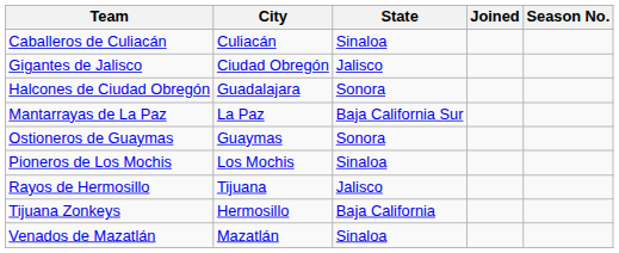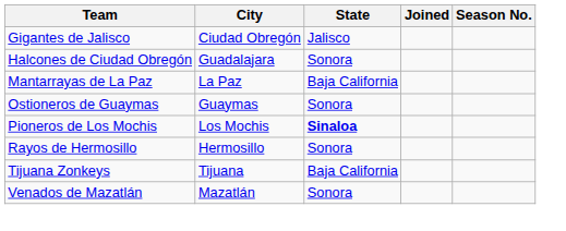- row: Caballeros de Culiacán | Culiacán | Sinaloa
Mantarrayas de La Paz | State: Baja California Sur -> Baja California
Pioneros de Los Mochis | State: normal -> bold
Rayos de Hermosillo | City: Tijuana -> Hermosillo
Rayos de Hermosillo | State: Jalisco -> Sonora
Tijuana Zonkeys | City: Hermosillo -> Tijuana
Venados de Mazatlán | State: Sinaloa -> Sonora
